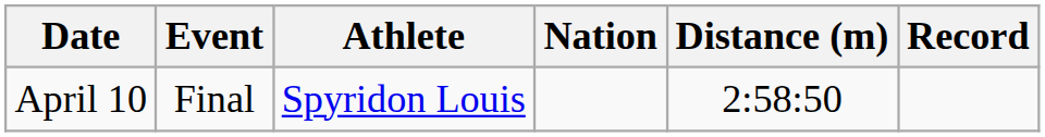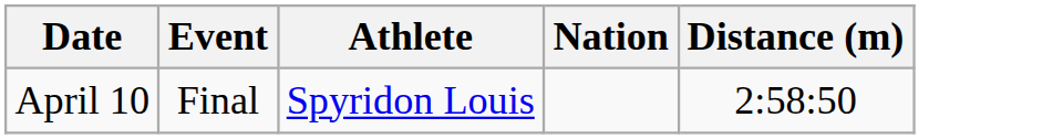- column: Record
